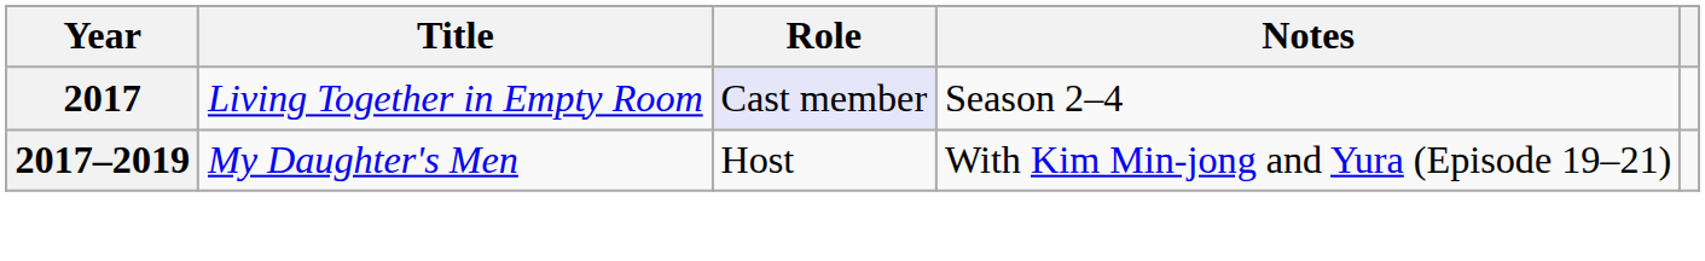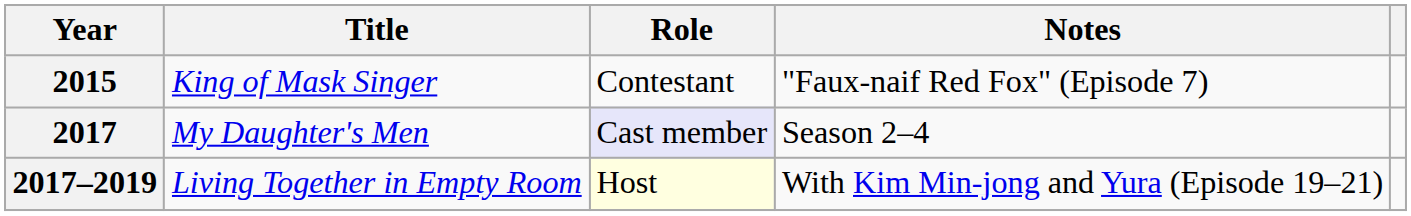+ row: 2015 | King of Mask Singer | Contestant | "Faux-naif Red Fox" (Episode 7)
2017 | Title: Living Together in Empty Room -> My Daughter's Men
2017–2019 | Title: My Daughter's Men -> Living Together in Empty Room
2017–2019 | Role: no background -> lightyellow background
